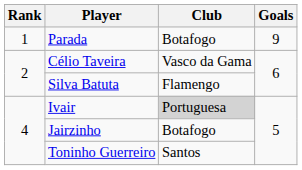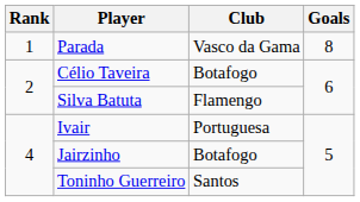Parada | Club: Botafogo -> Vasco da Gama
Parada | Goals: 9 -> 8
Célio Taveira | Club: Vasco da Gama -> Botafogo
Ivair | Club: lightgrey background -> no background
